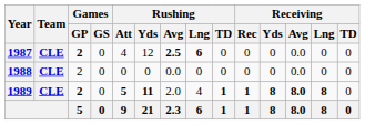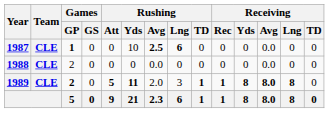1987 | Games / GP: 2 -> 1
1987 | Rushing / Att: 4 -> 0
1987 | Rushing / Yds: 12 -> 10
1989 | Rushing / Lng: 4 -> 3
